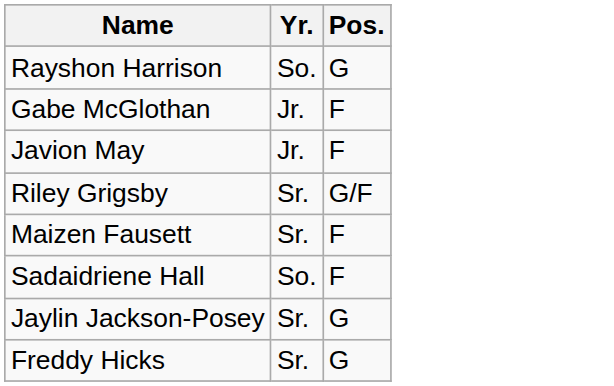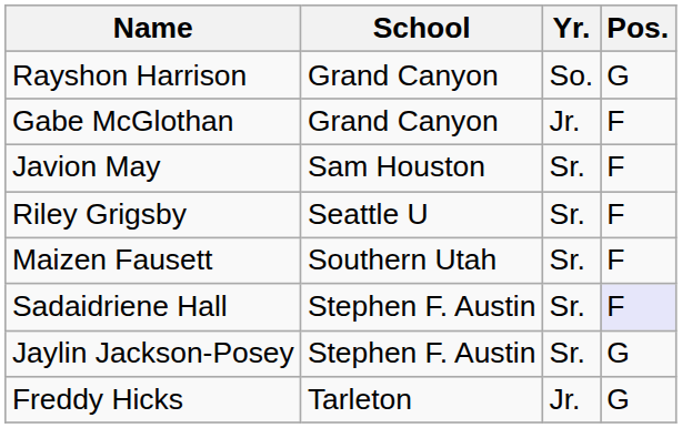+ column: School | Grand Canyon | Grand Canyon | Sam Houston | Seattle U | Southern Utah | Stephen F. Austin | Stephen F. Austin | Tarleton
Javion May | Yr.: Jr. -> Sr.
Riley Grigsby | Pos.: G/F -> F
Sadaidriene Hall | Yr.: So. -> Sr.
Sadaidriene Hall | Pos.: no background -> lavender background
Freddy Hicks | Yr.: Sr. -> Jr.
